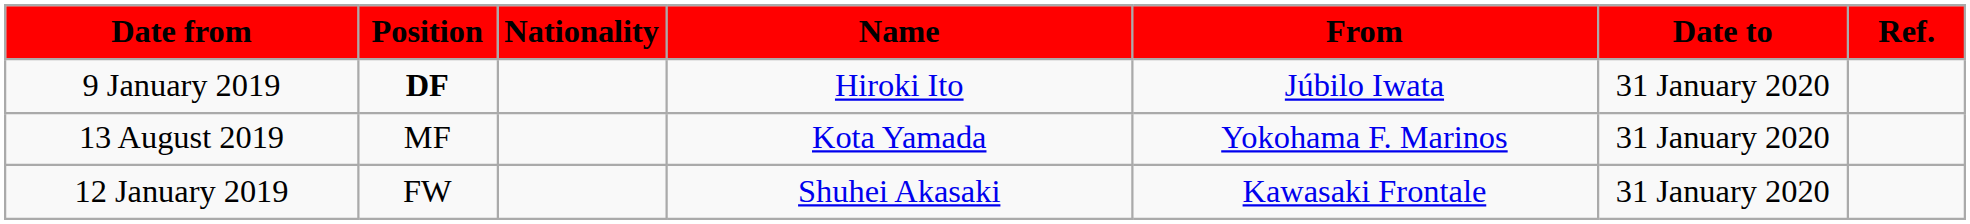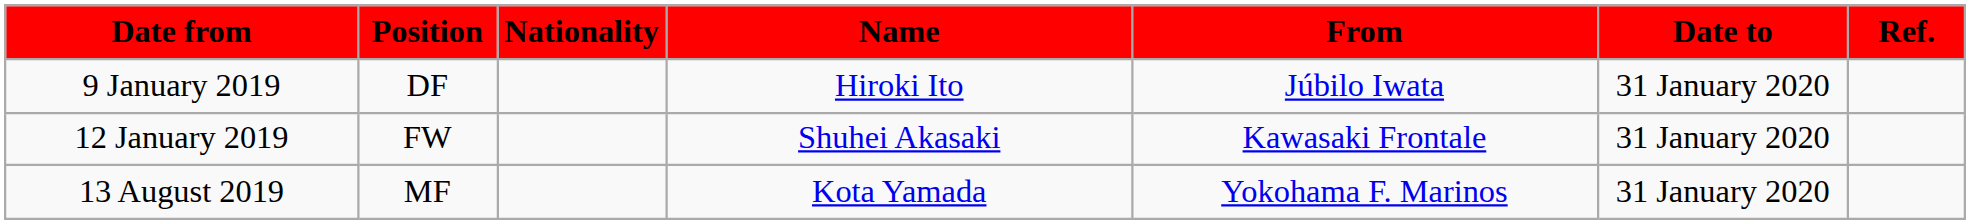9 January 2019 | Position: bold -> normal
rows swapped: 12 January 2019 <-> 13 August 2019
